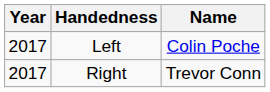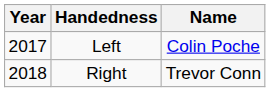Right | Year: 2017 -> 2018
